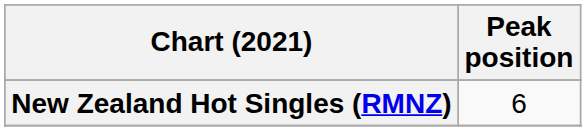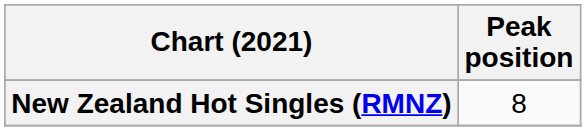New Zealand Hot Singles (RMNZ) | Peak position: 6 -> 8
